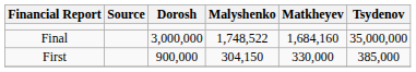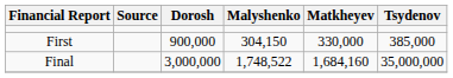rows swapped: First <-> Final
